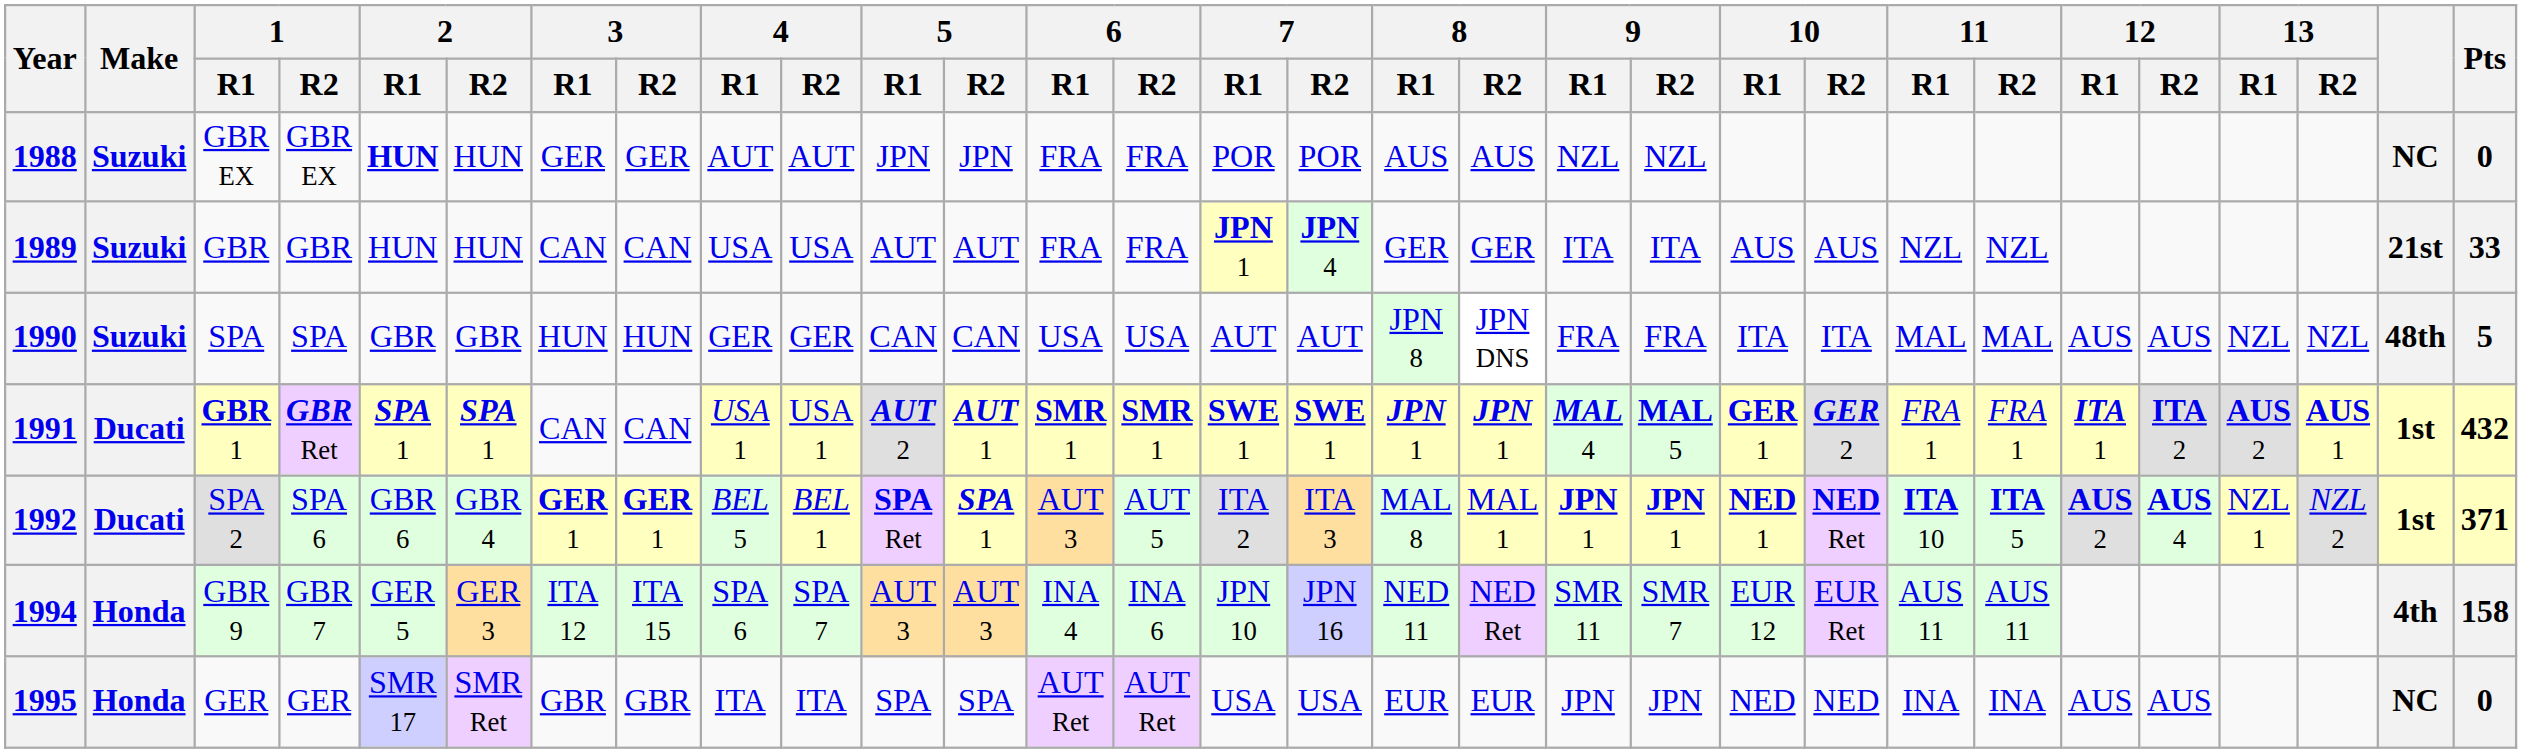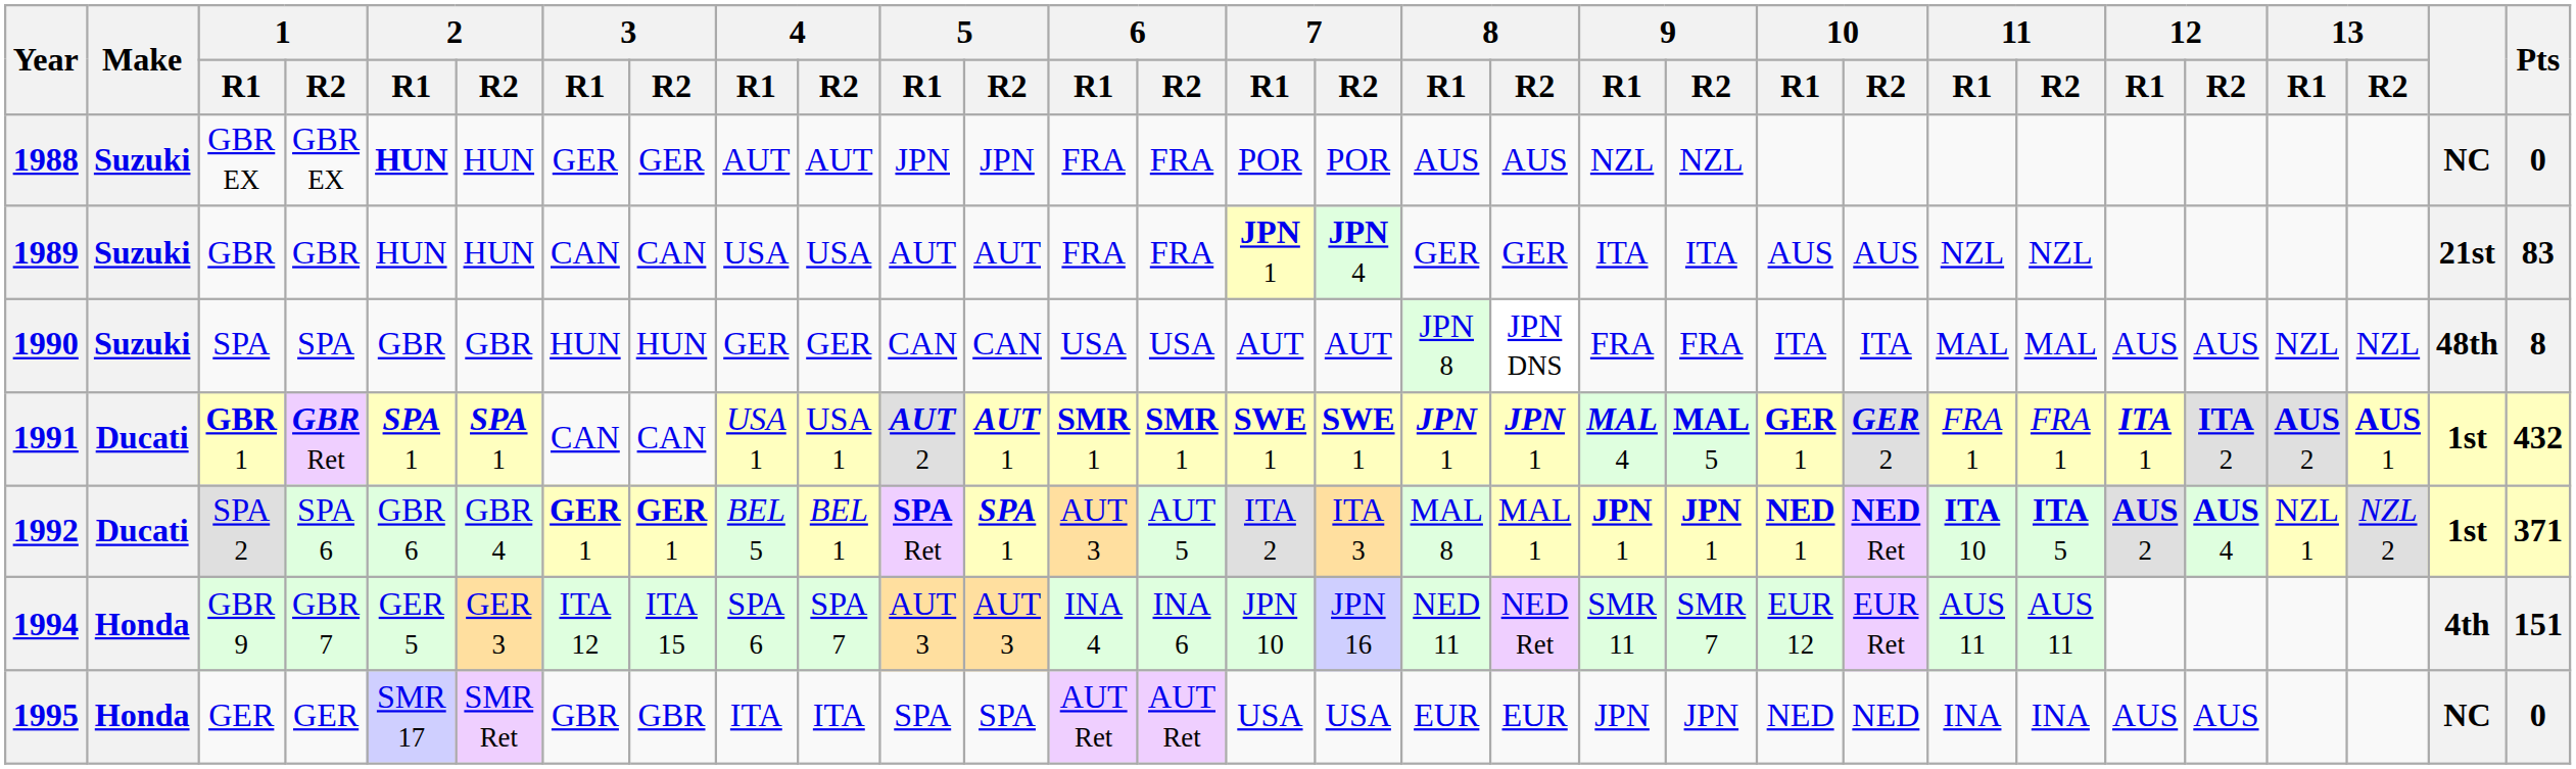1989 | Pts: 33 -> 83
1990 | Pts: 5 -> 8
1994 | Pts: 158 -> 151
